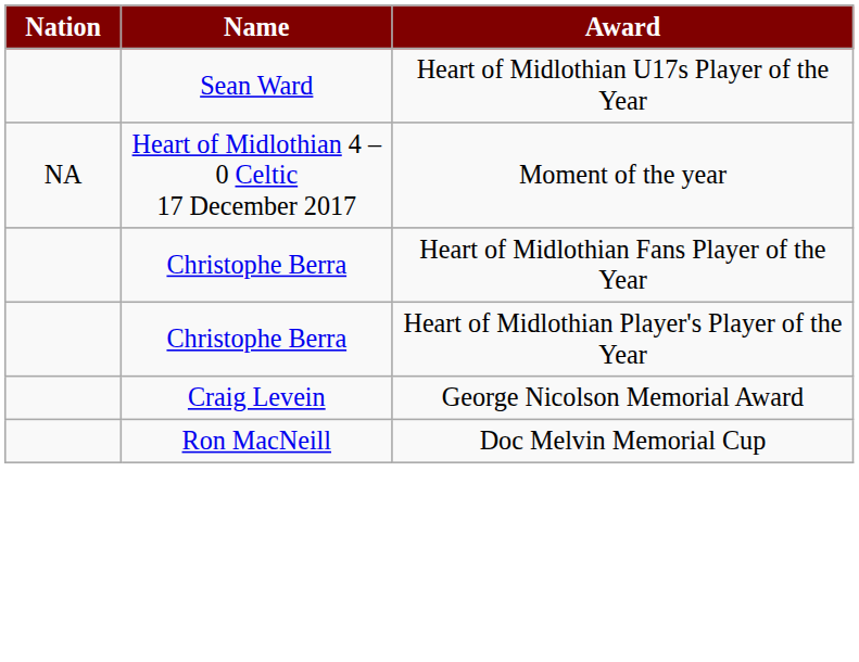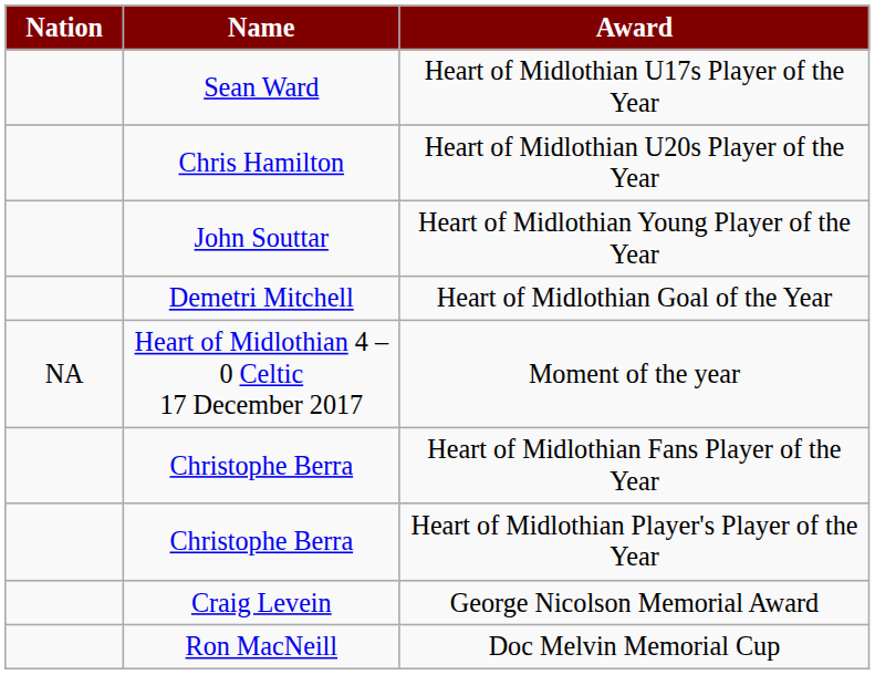+ row: Chris Hamilton | Heart of Midlothian U20s Player of the Year
+ row: John Souttar | Heart of Midlothian Young Player of the Year
+ row: Demetri Mitchell | Heart of Midlothian Goal of the Year
